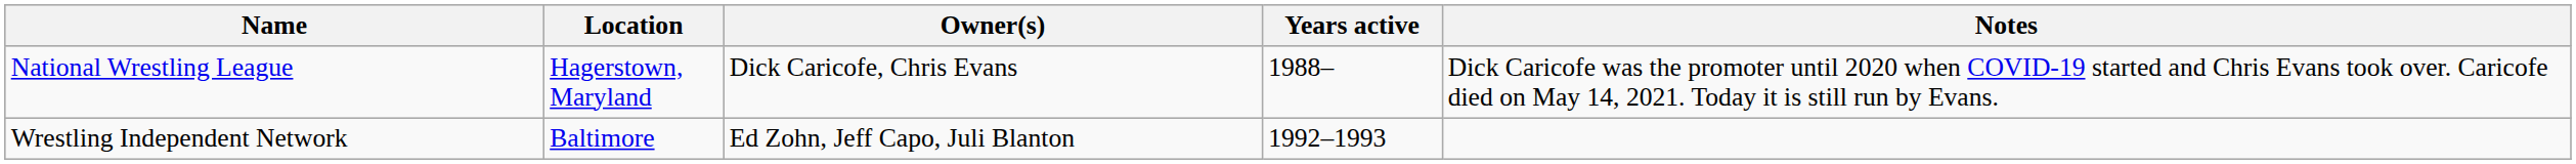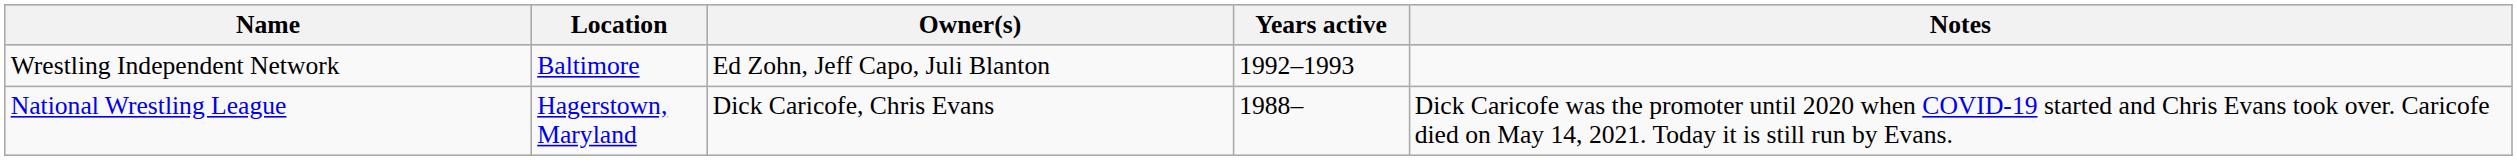rows swapped: National Wrestling League <-> Wrestling Independent Network
